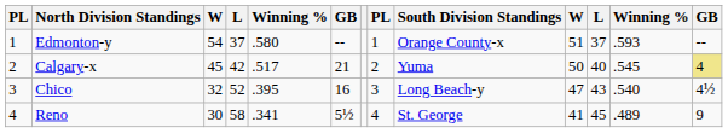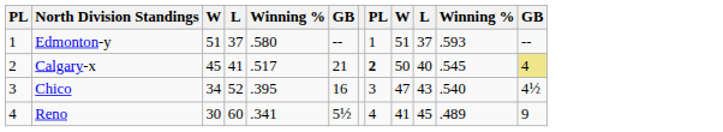- column: South Division Standings | Orange County-x | Yuma | Long Beach-y | St. George
Edmonton-y | column 3: 54 -> 51
Calgary-x | column 4: 42 -> 41
Calgary-x | column 8: normal -> bold
Chico | column 3: 32 -> 34
Reno | column 4: 58 -> 60
